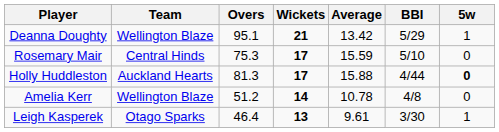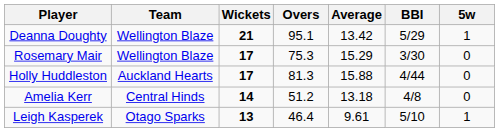columns swapped: Overs <-> Wickets
Rosemary Mair | Team: Central Hinds -> Wellington Blaze
Rosemary Mair | Average: 15.59 -> 15.29
Rosemary Mair | BBI: 5/10 -> 3/30
Holly Huddleston | 5w: bold -> normal
Amelia Kerr | Team: Wellington Blaze -> Central Hinds
Amelia Kerr | Average: 10.78 -> 13.18
Leigh Kasperek | BBI: 3/30 -> 5/10
